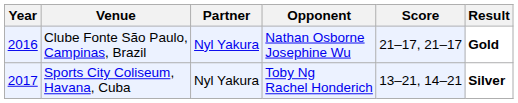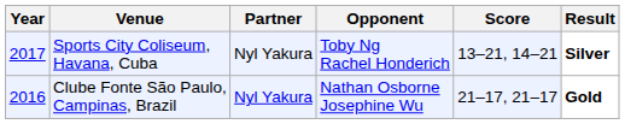rows swapped: Clube Fonte São Paulo, Campinas, Brazil <-> Sports City Coliseum, Havana, Cuba
